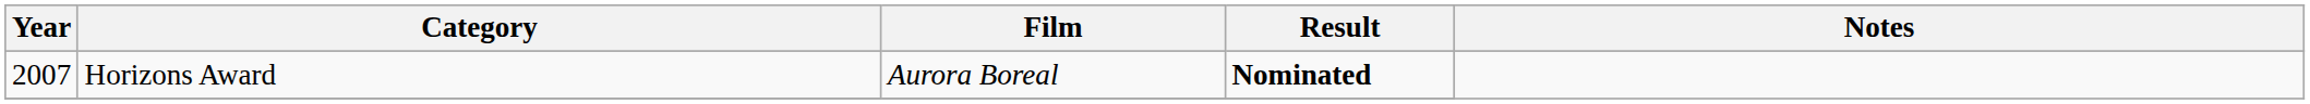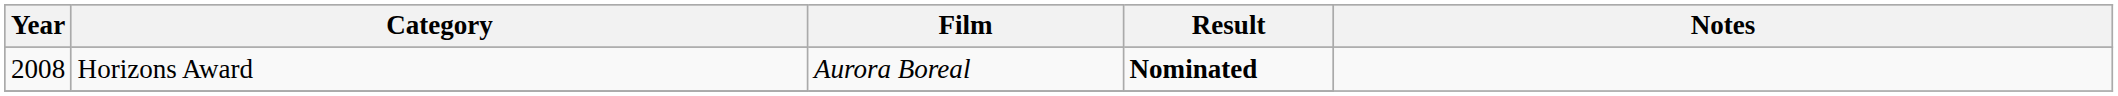Horizons Award | Year: 2007 -> 2008
